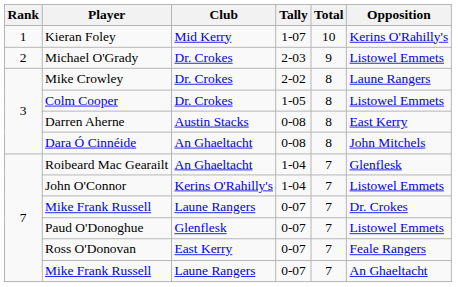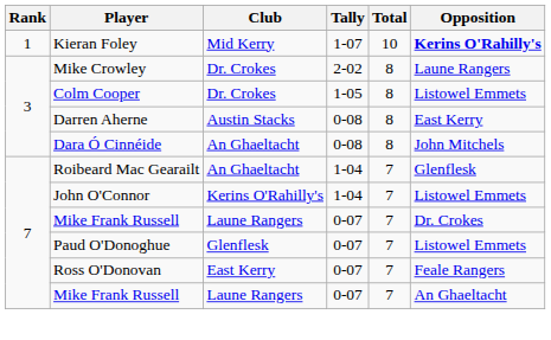Kieran Foley | Opposition: normal -> bold
- row: 2 | Michael O'Grady | Dr. Crokes | 2-03 | 9 | Listowel Emmets
